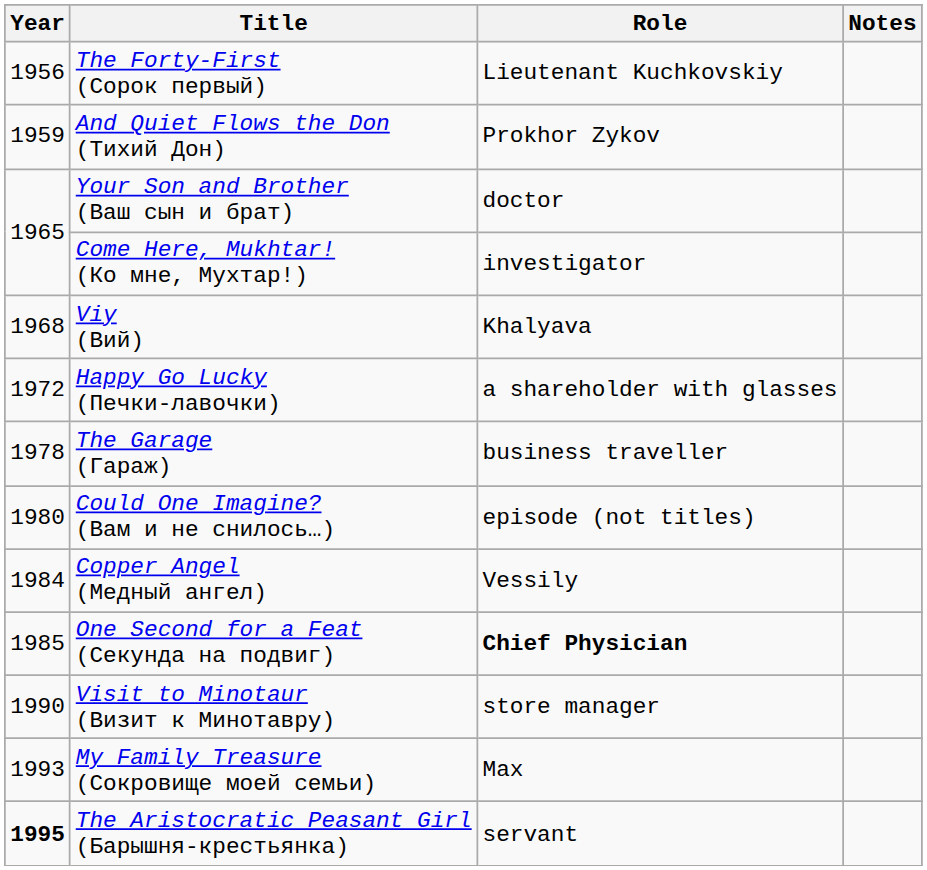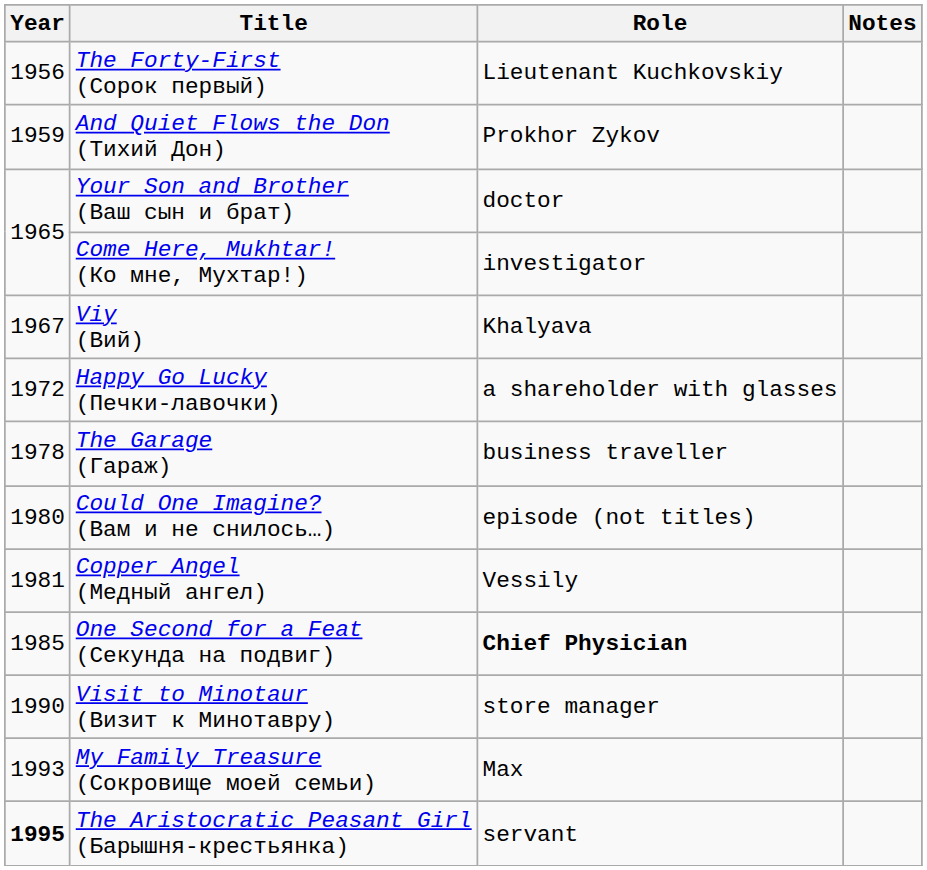Viy (Вий) | Year: 1968 -> 1967
Copper Angel (Медный ангел) | Year: 1984 -> 1981
